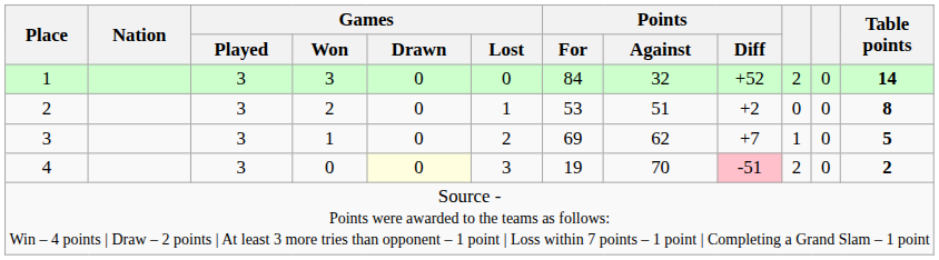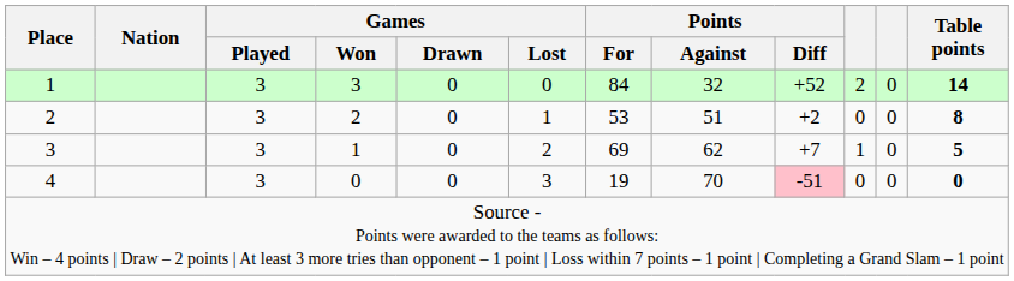4 | Games / Drawn: lightyellow background -> no background
4 | column 10: 2 -> 0
4 | Table points: 2 -> 0
